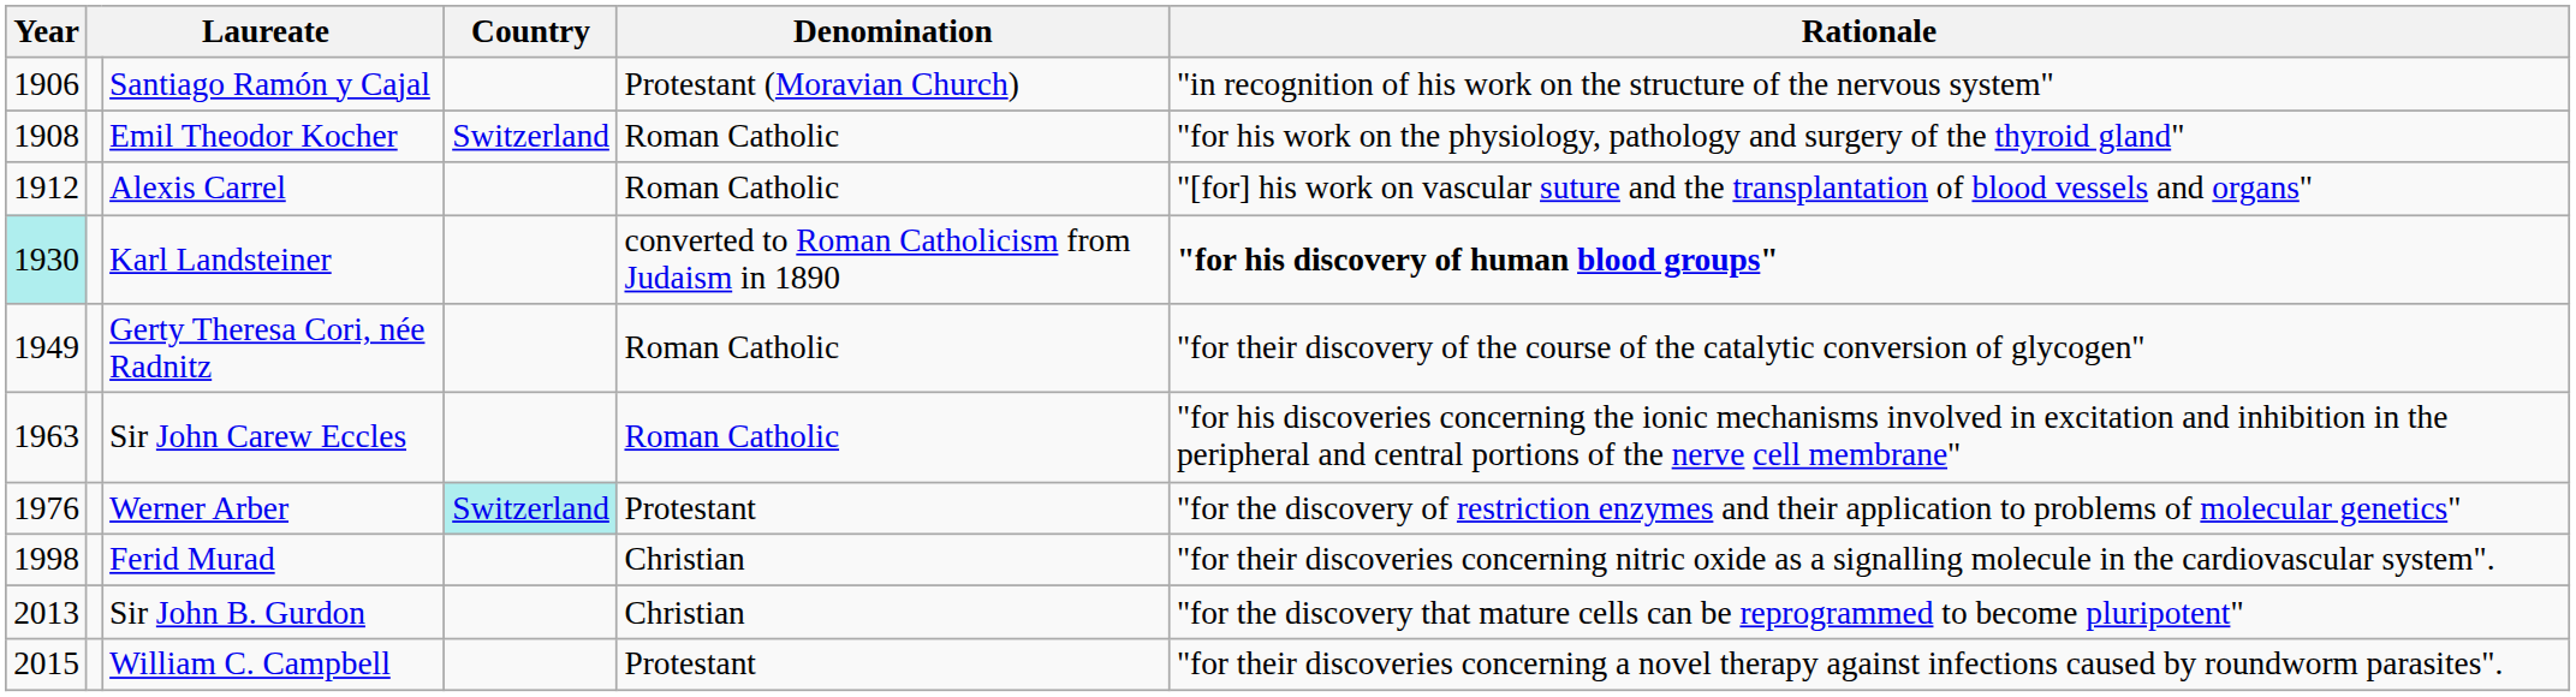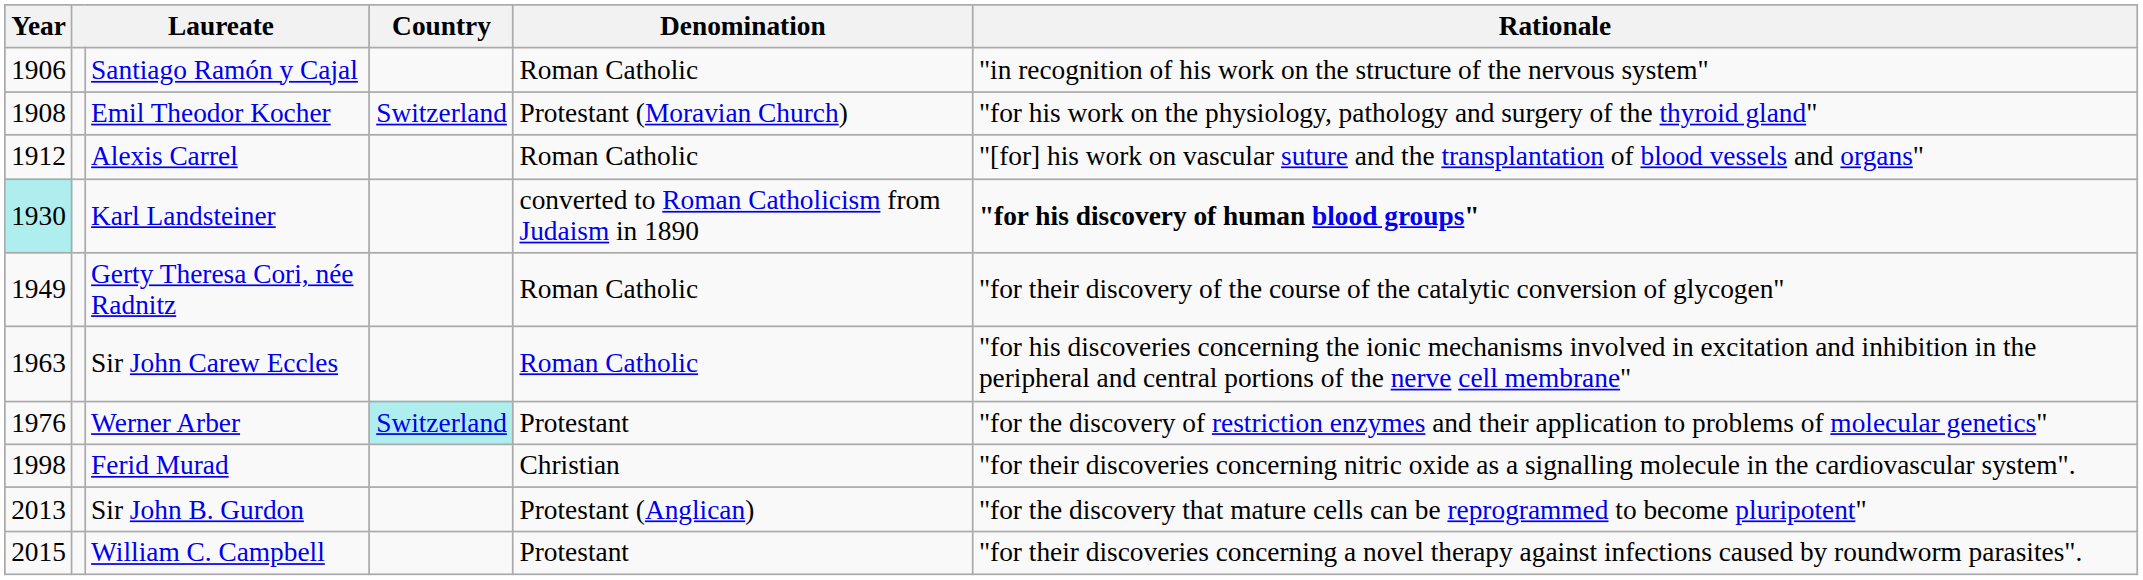Santiago Ramón y Cajal | Denomination: Protestant (Moravian Church) -> Roman Catholic
Emil Theodor Kocher | Denomination: Roman Catholic -> Protestant (Moravian Church)
Sir John B. Gurdon | Denomination: Christian -> Protestant (Anglican)
